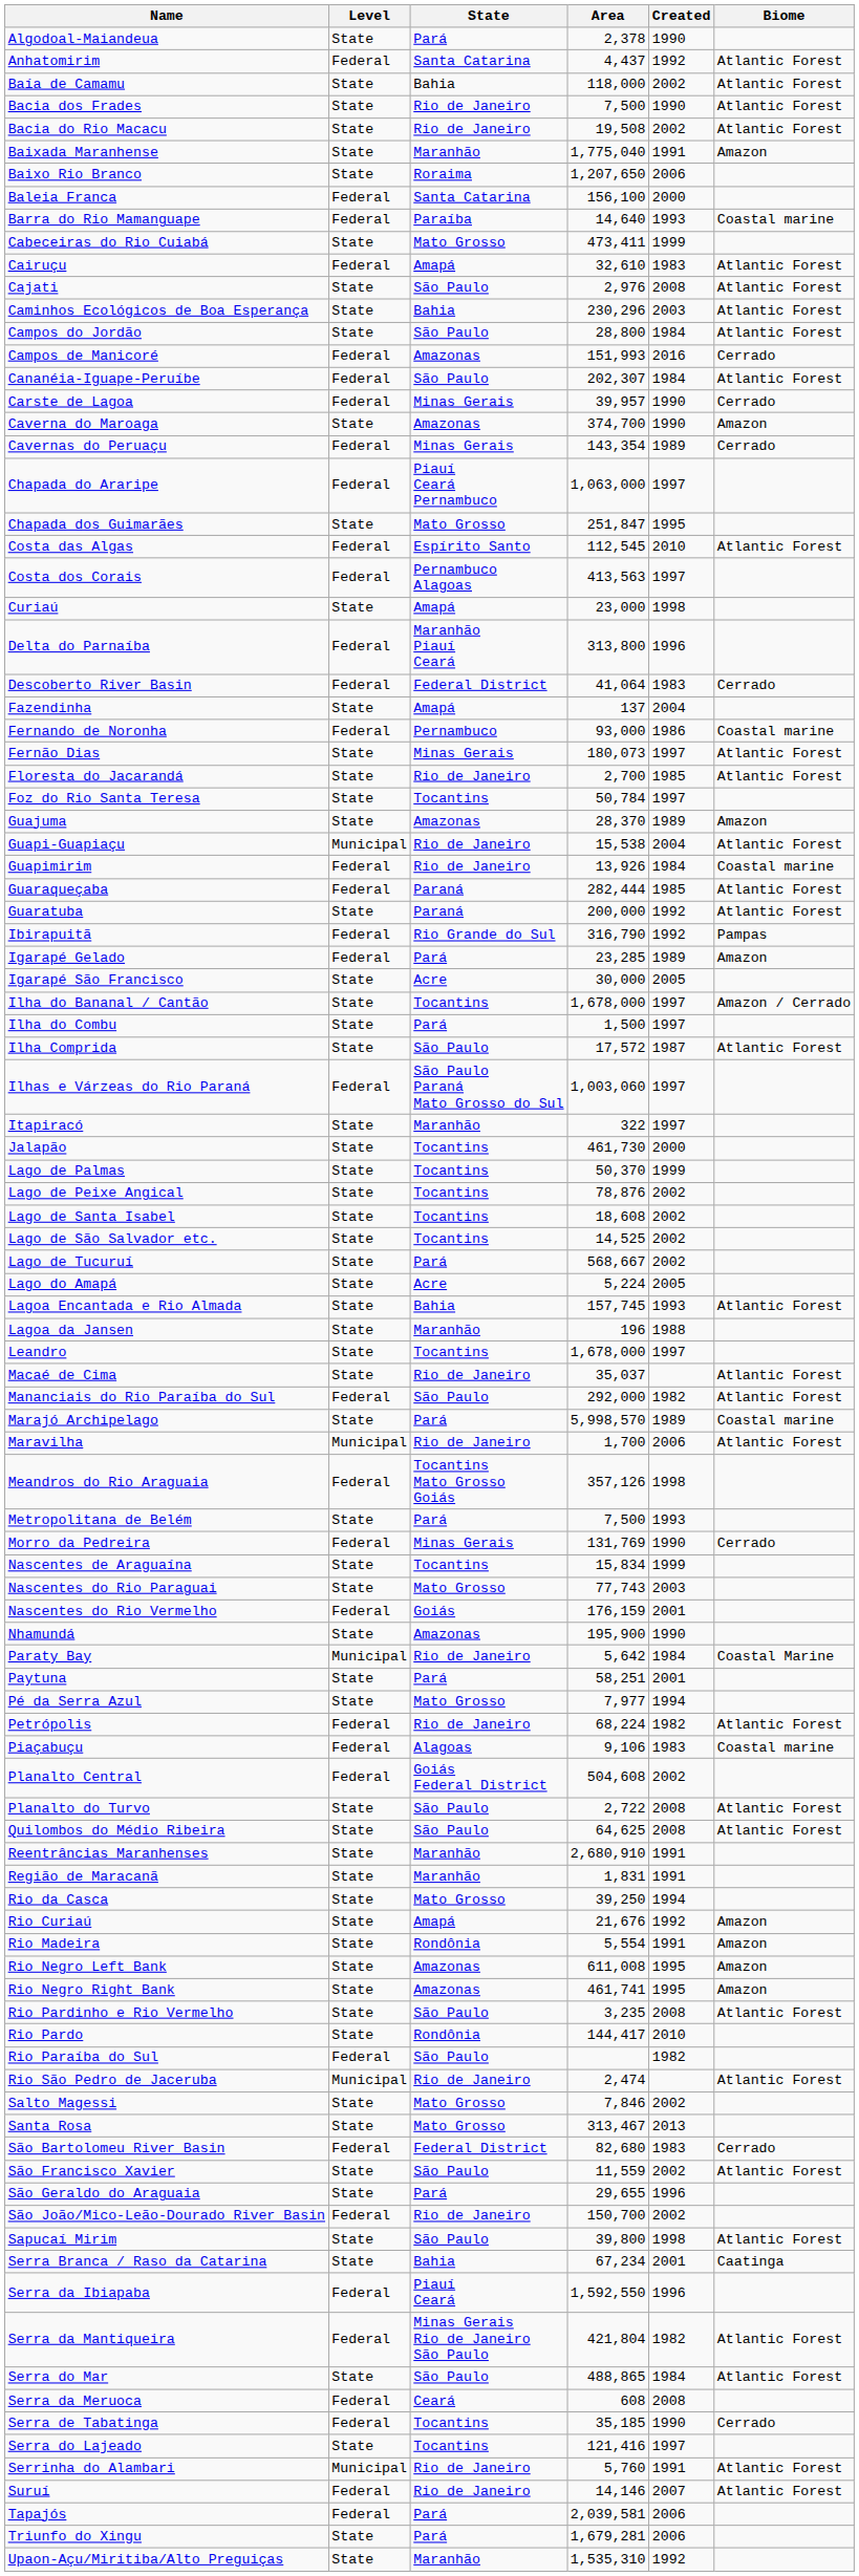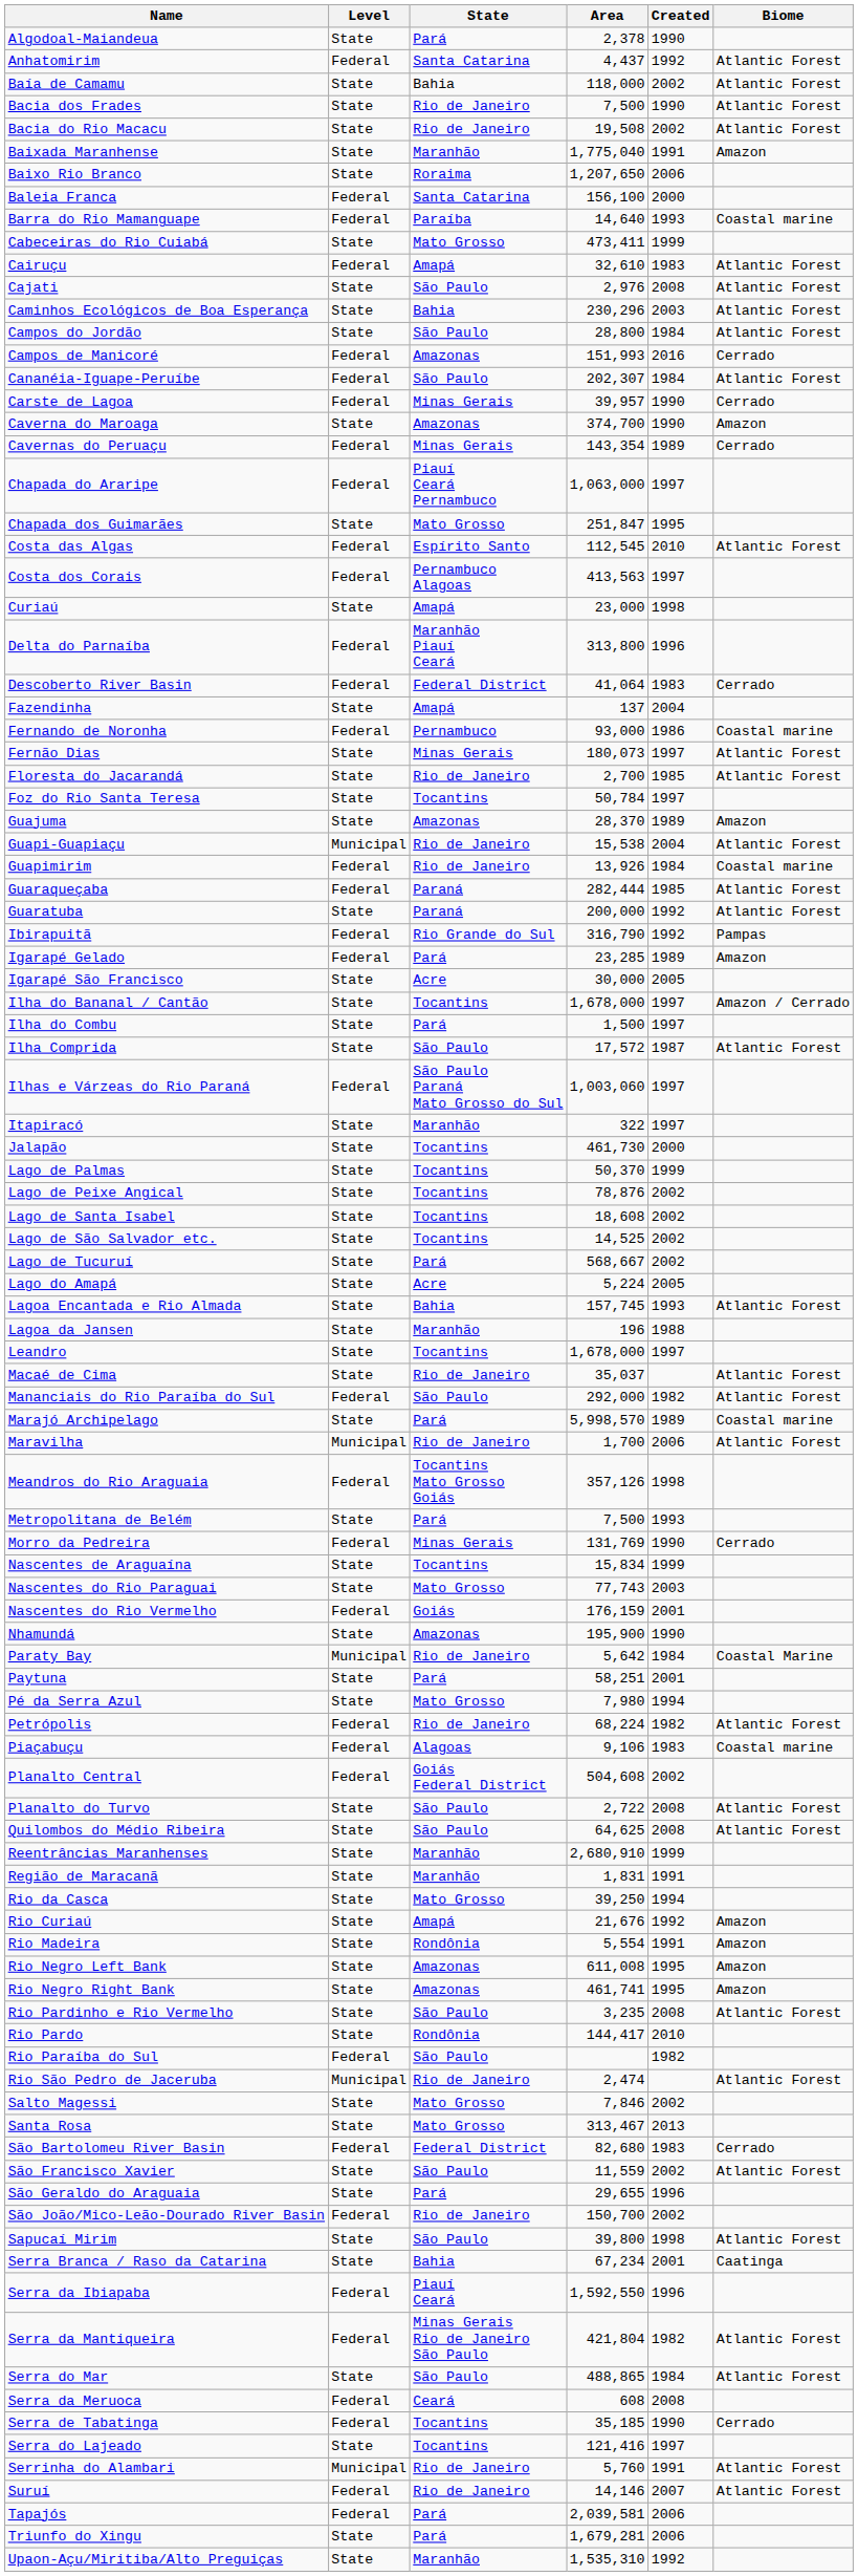Pé da Serra Azul | Area: 7,977 -> 7,980
Reentrâncias Maranhenses | Created: 1991 -> 1999
